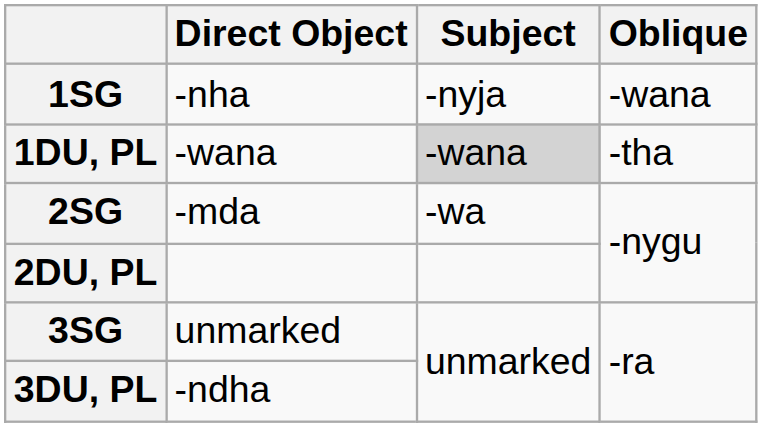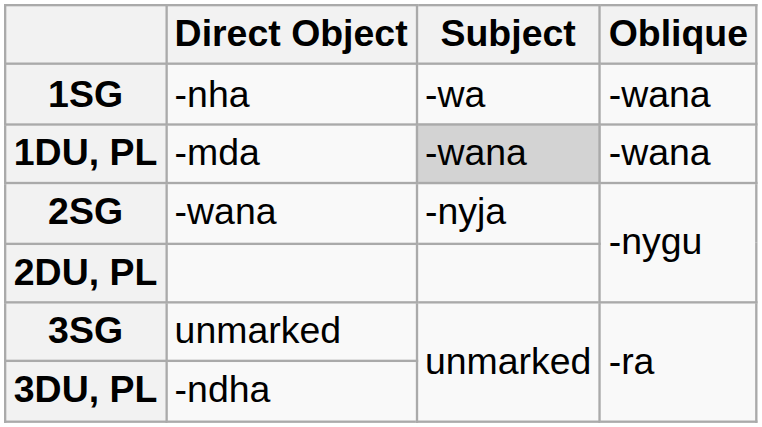1SG | Subject: -nyja -> -wa
1DU, PL | Direct Object: -wana -> -mda
1DU, PL | Oblique: -tha -> -wana
2SG | Direct Object: -mda -> -wana
2SG | Subject: -wa -> -nyja
